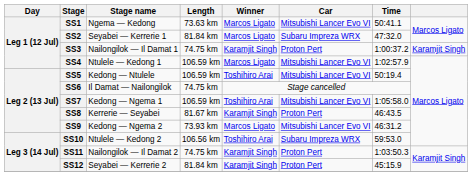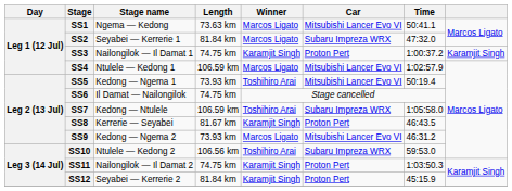SS5 | Stage name: Kedong — Ntulele -> Kedong — Ngema 1
SS5 | Length: 106.59 km -> 73.93 km
SS7 | Stage name: Kedong — Ngema 1 -> Kedong — Ntulele
SS7 | Car: Mitsubishi Lancer Evo VI -> Subaru Impreza WRX
